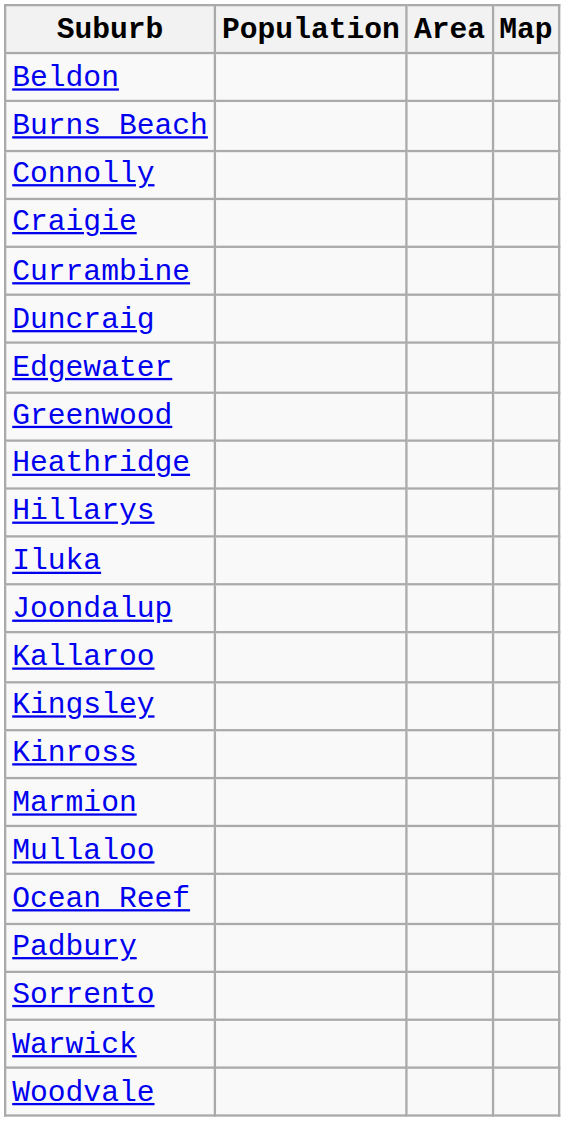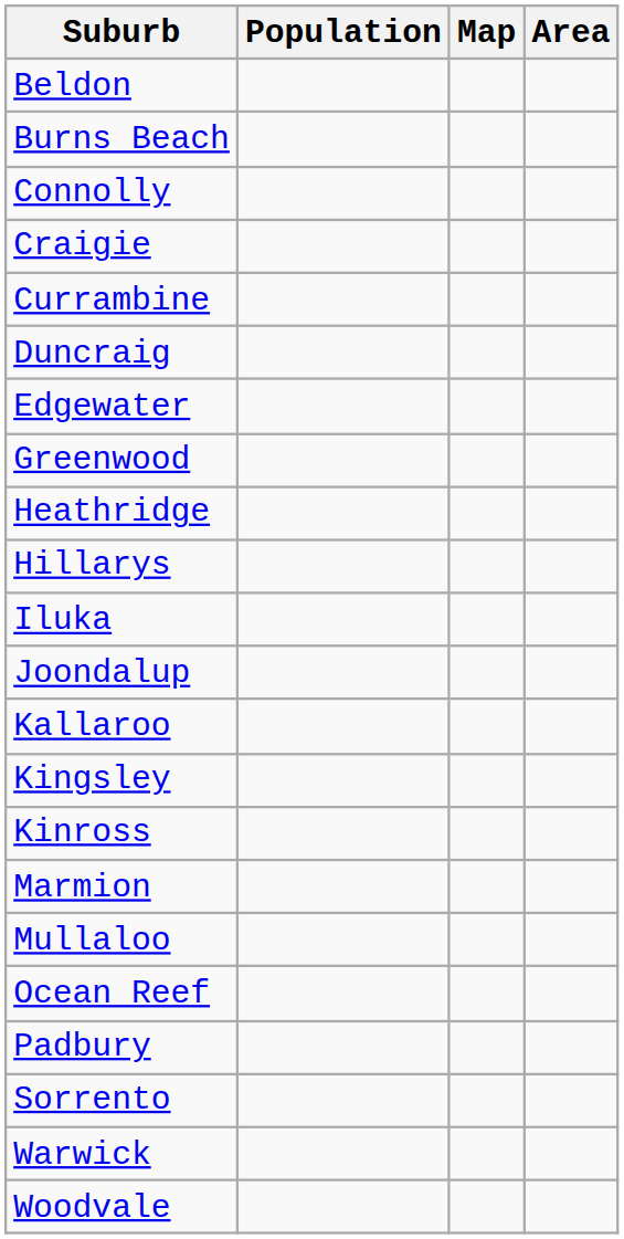columns swapped: Area <-> Map
